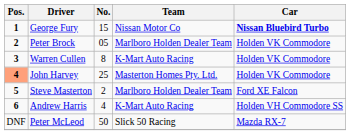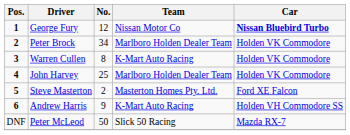George Fury | No.: 15 -> 12
Peter Brock | No.: 05 -> 34
John Harvey | Pos.: lightsalmon background -> no background
John Harvey | Team: Masterton Homes Pty. Ltd. -> Marlboro Holden Dealer Team
Steve Masterton | Team: Marlboro Holden Dealer Team -> Masterton Homes Pty. Ltd.
Andrew Harris | No.: 4 -> 9
